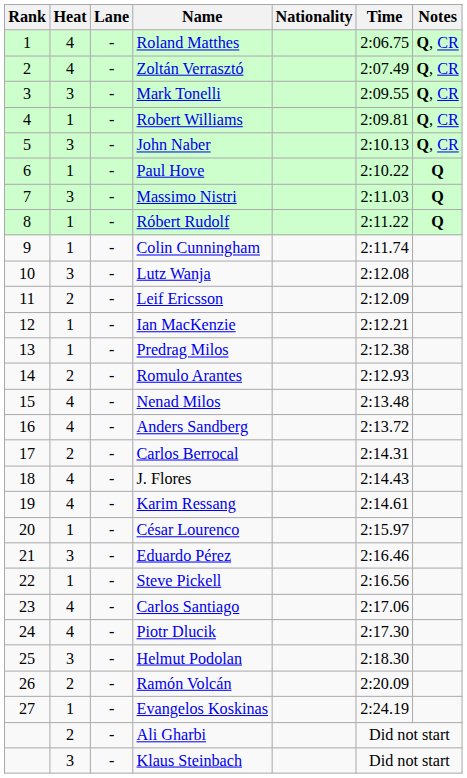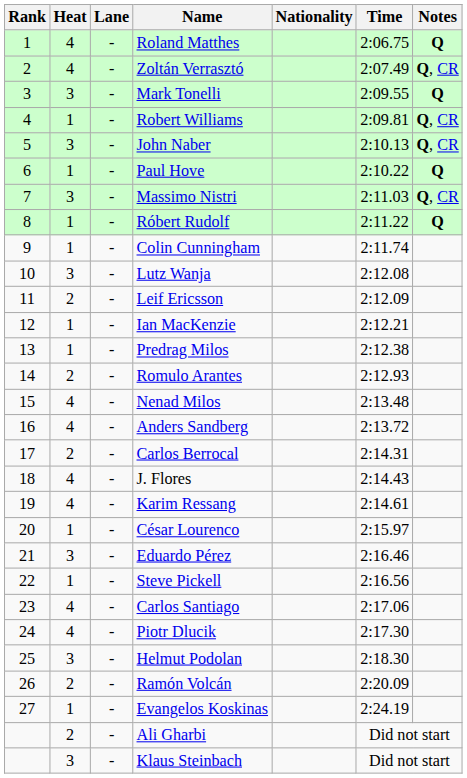Roland Matthes | Notes: Q, CR -> Q
Mark Tonelli | Notes: Q, CR -> Q
Massimo Nistri | Notes: Q -> Q, CR
